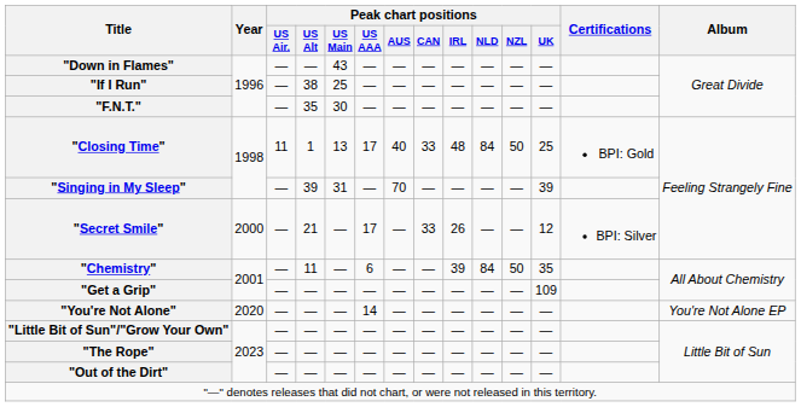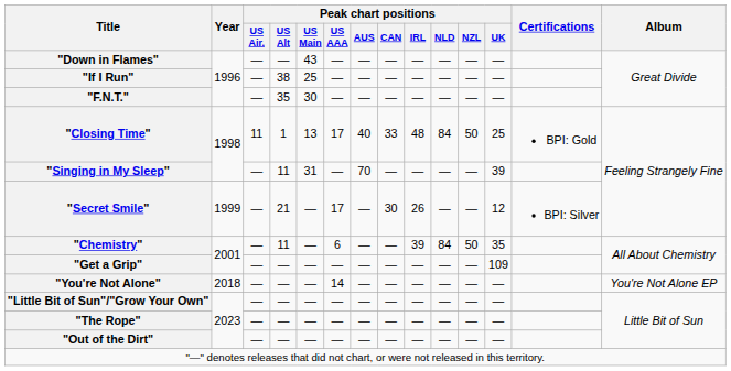"Singing in My Sleep" | Peak chart positions / US Alt: 39 -> 11
"Secret Smile" | Year: 2000 -> 1999
"Secret Smile" | Peak chart positions / CAN: 33 -> 30
"You're Not Alone" | Year: 2020 -> 2018
